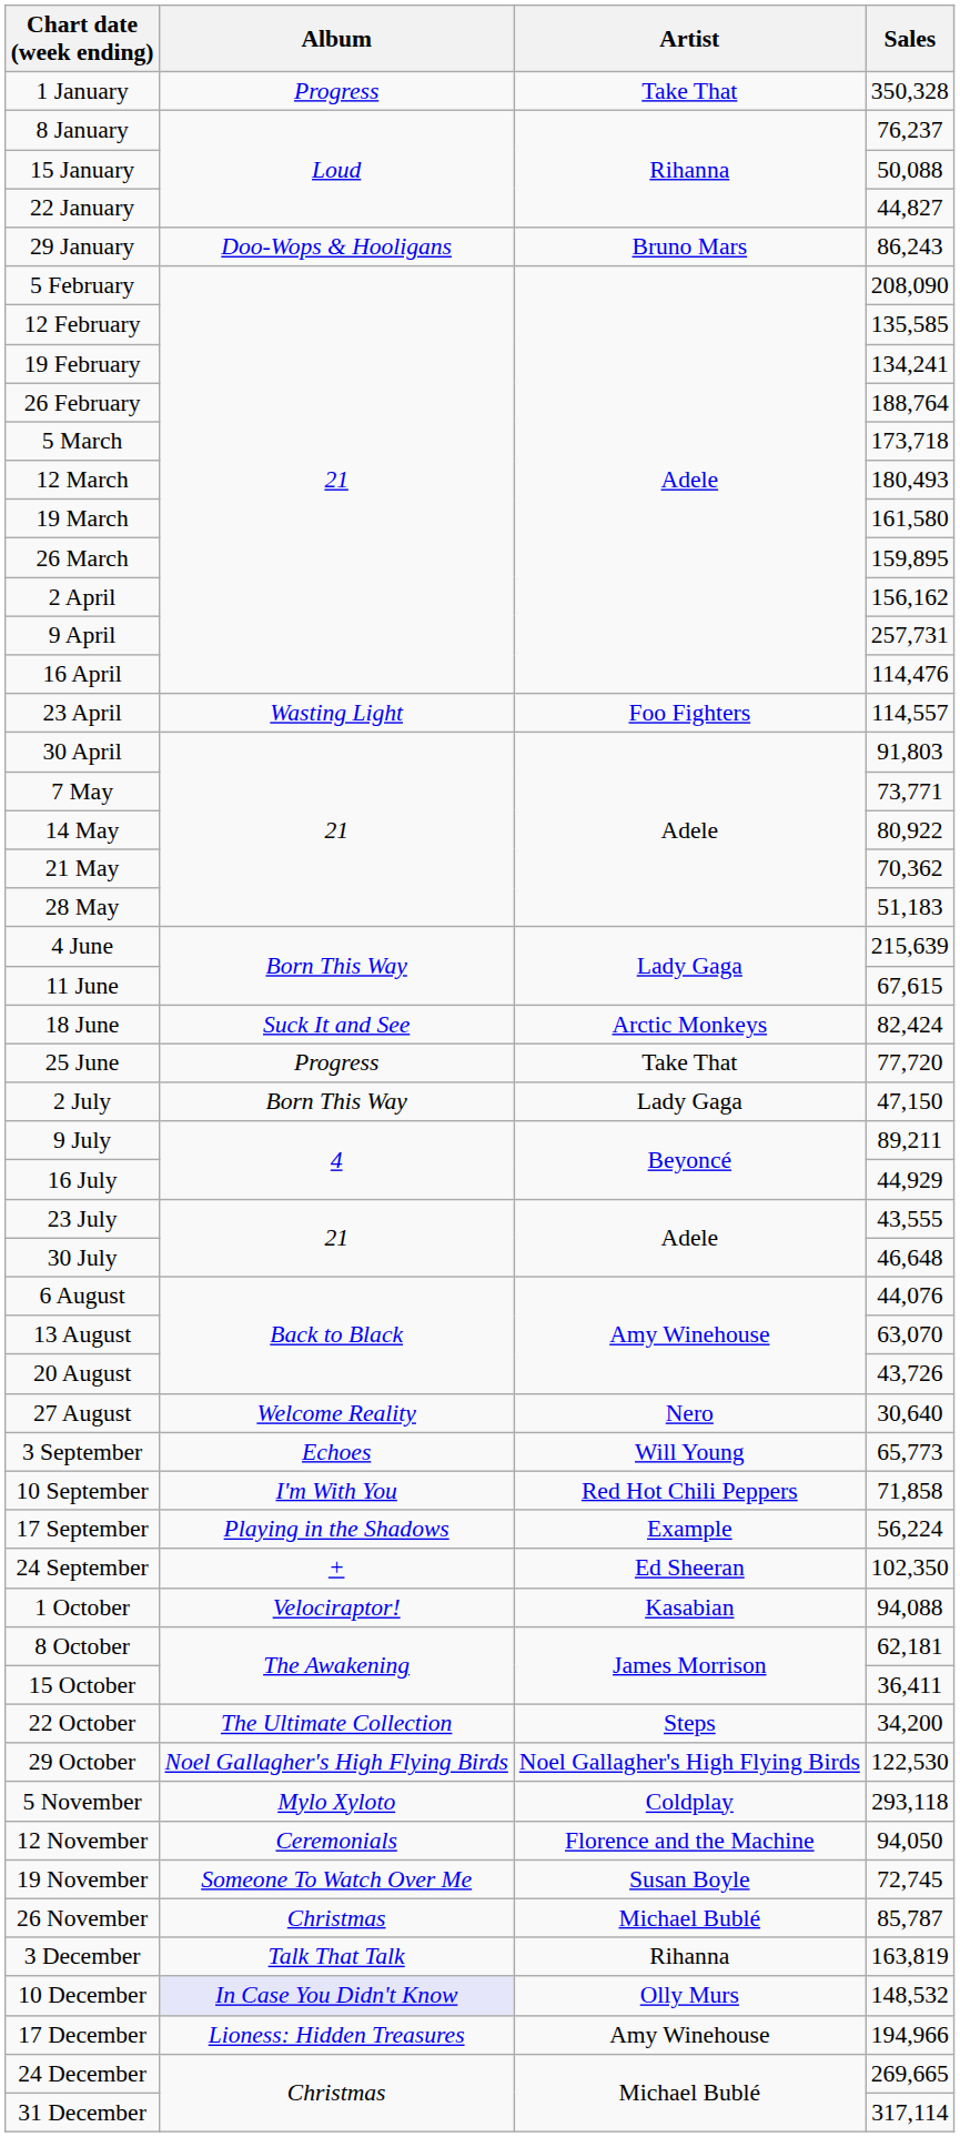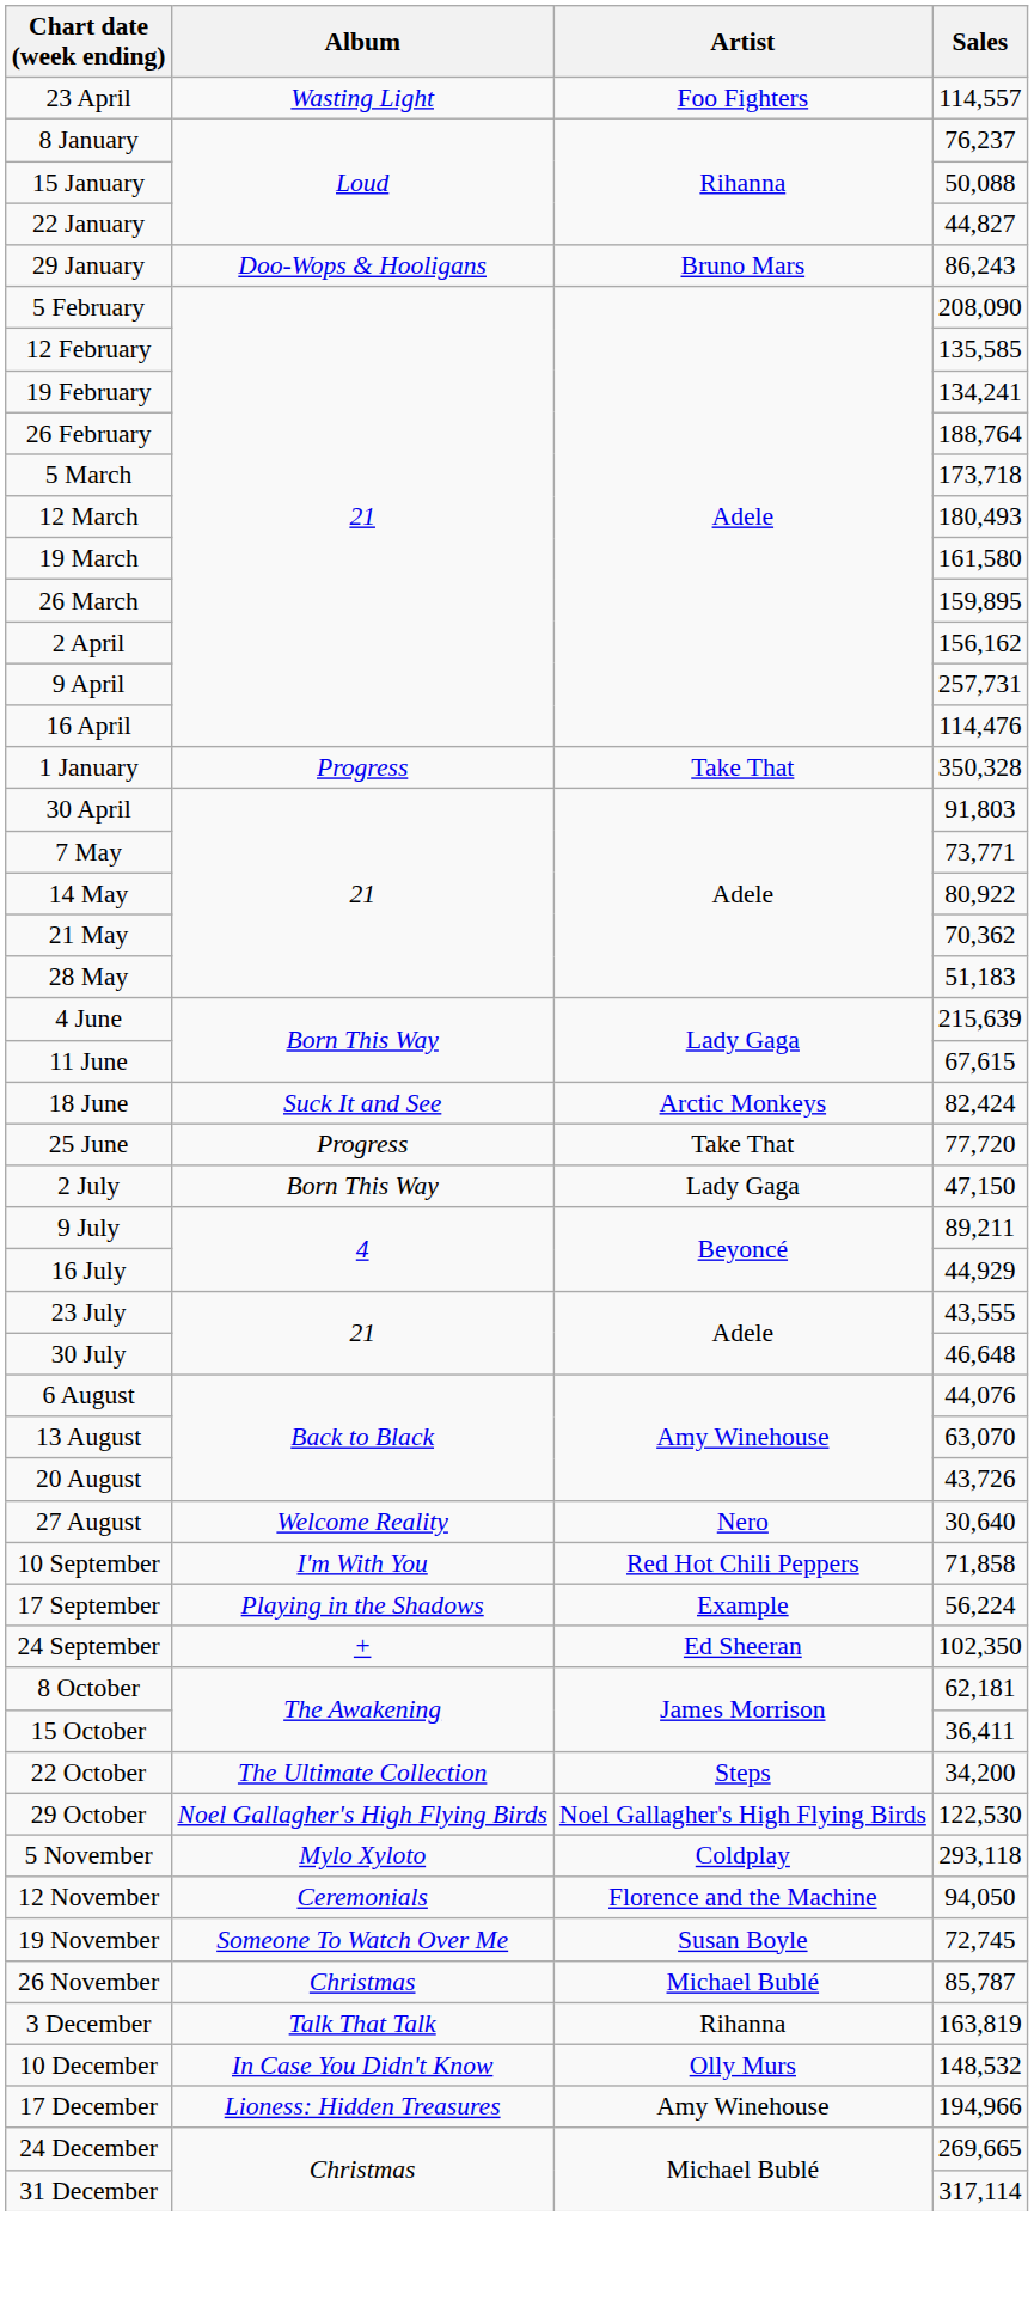rows swapped: 1 January <-> 23 April
- row: 3 September | Echoes | Will Young | 65,773
- row: 1 October | Velociraptor! | Kasabian | 94,088
10 December | Album: lavender background -> no background
